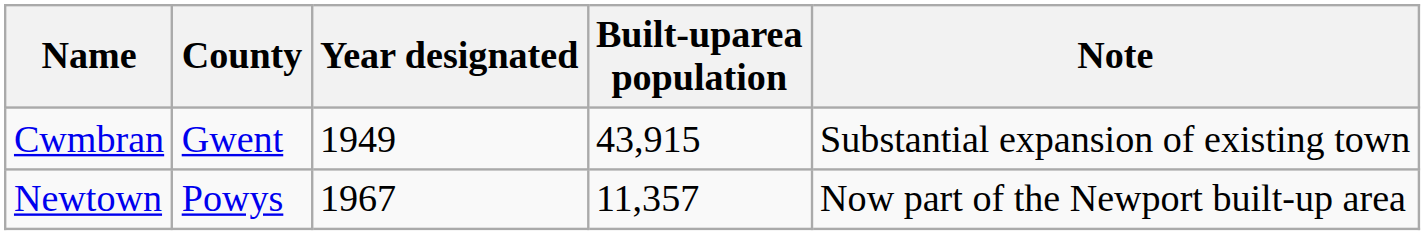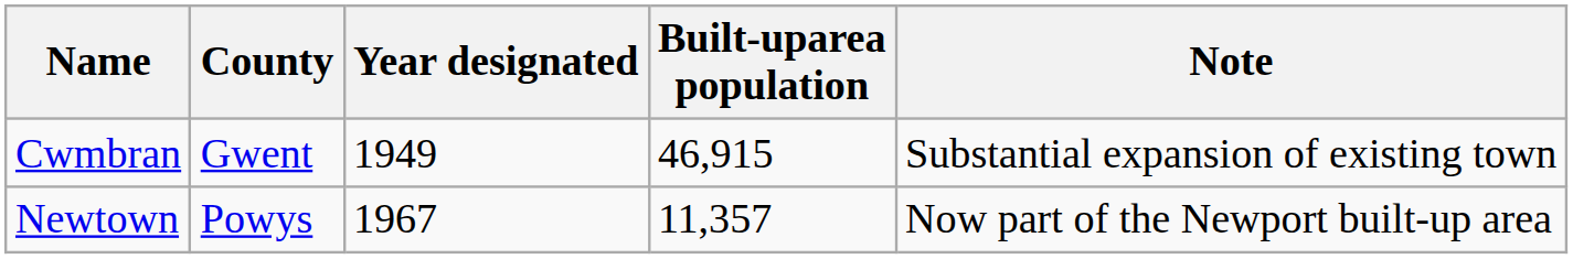Cwmbran | Built‑uparea population: 43,915 -> 46,915
